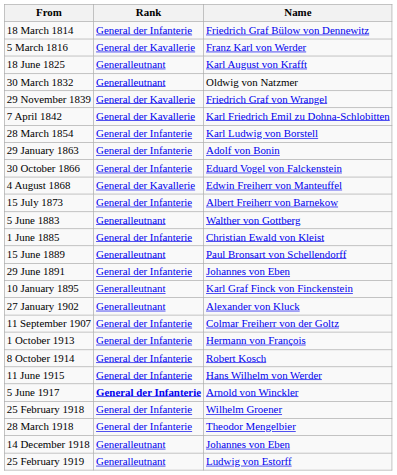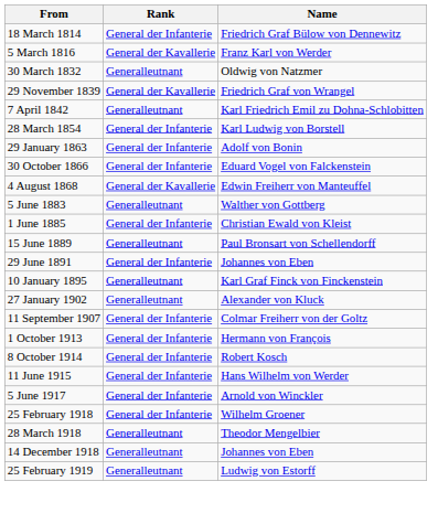- row: 18 June 1825 | Generalleutnant | Karl August von Krafft
7 April 1842 | Rank: General der Kavallerie -> Generalleutnant
- row: 15 July 1873 | General der Infanterie | Albert Freiherr von Barnekow
5 June 1917 | Rank: bold -> normal
28 March 1918 | Rank: General der Infanterie -> Generalleutnant
